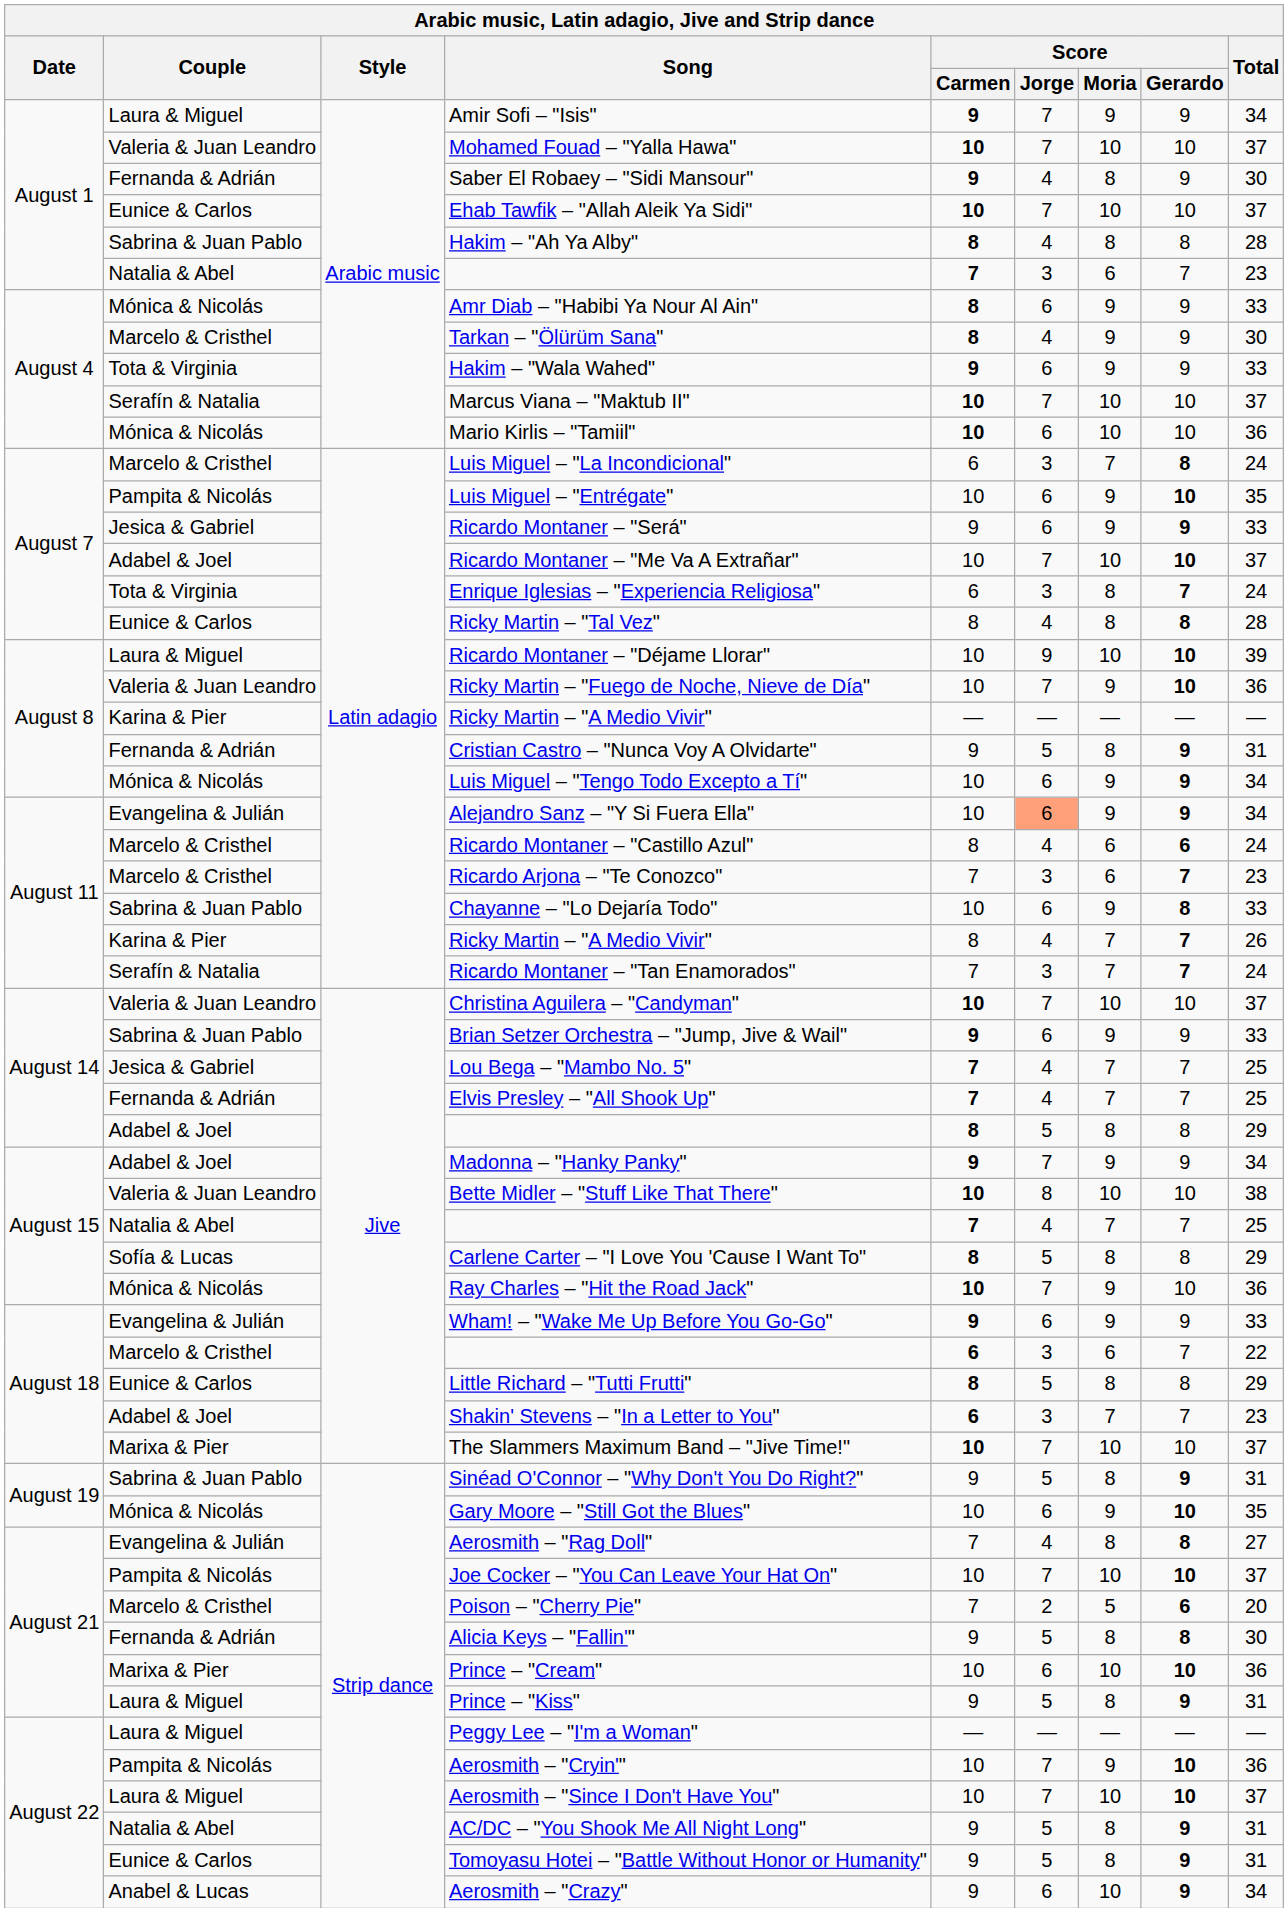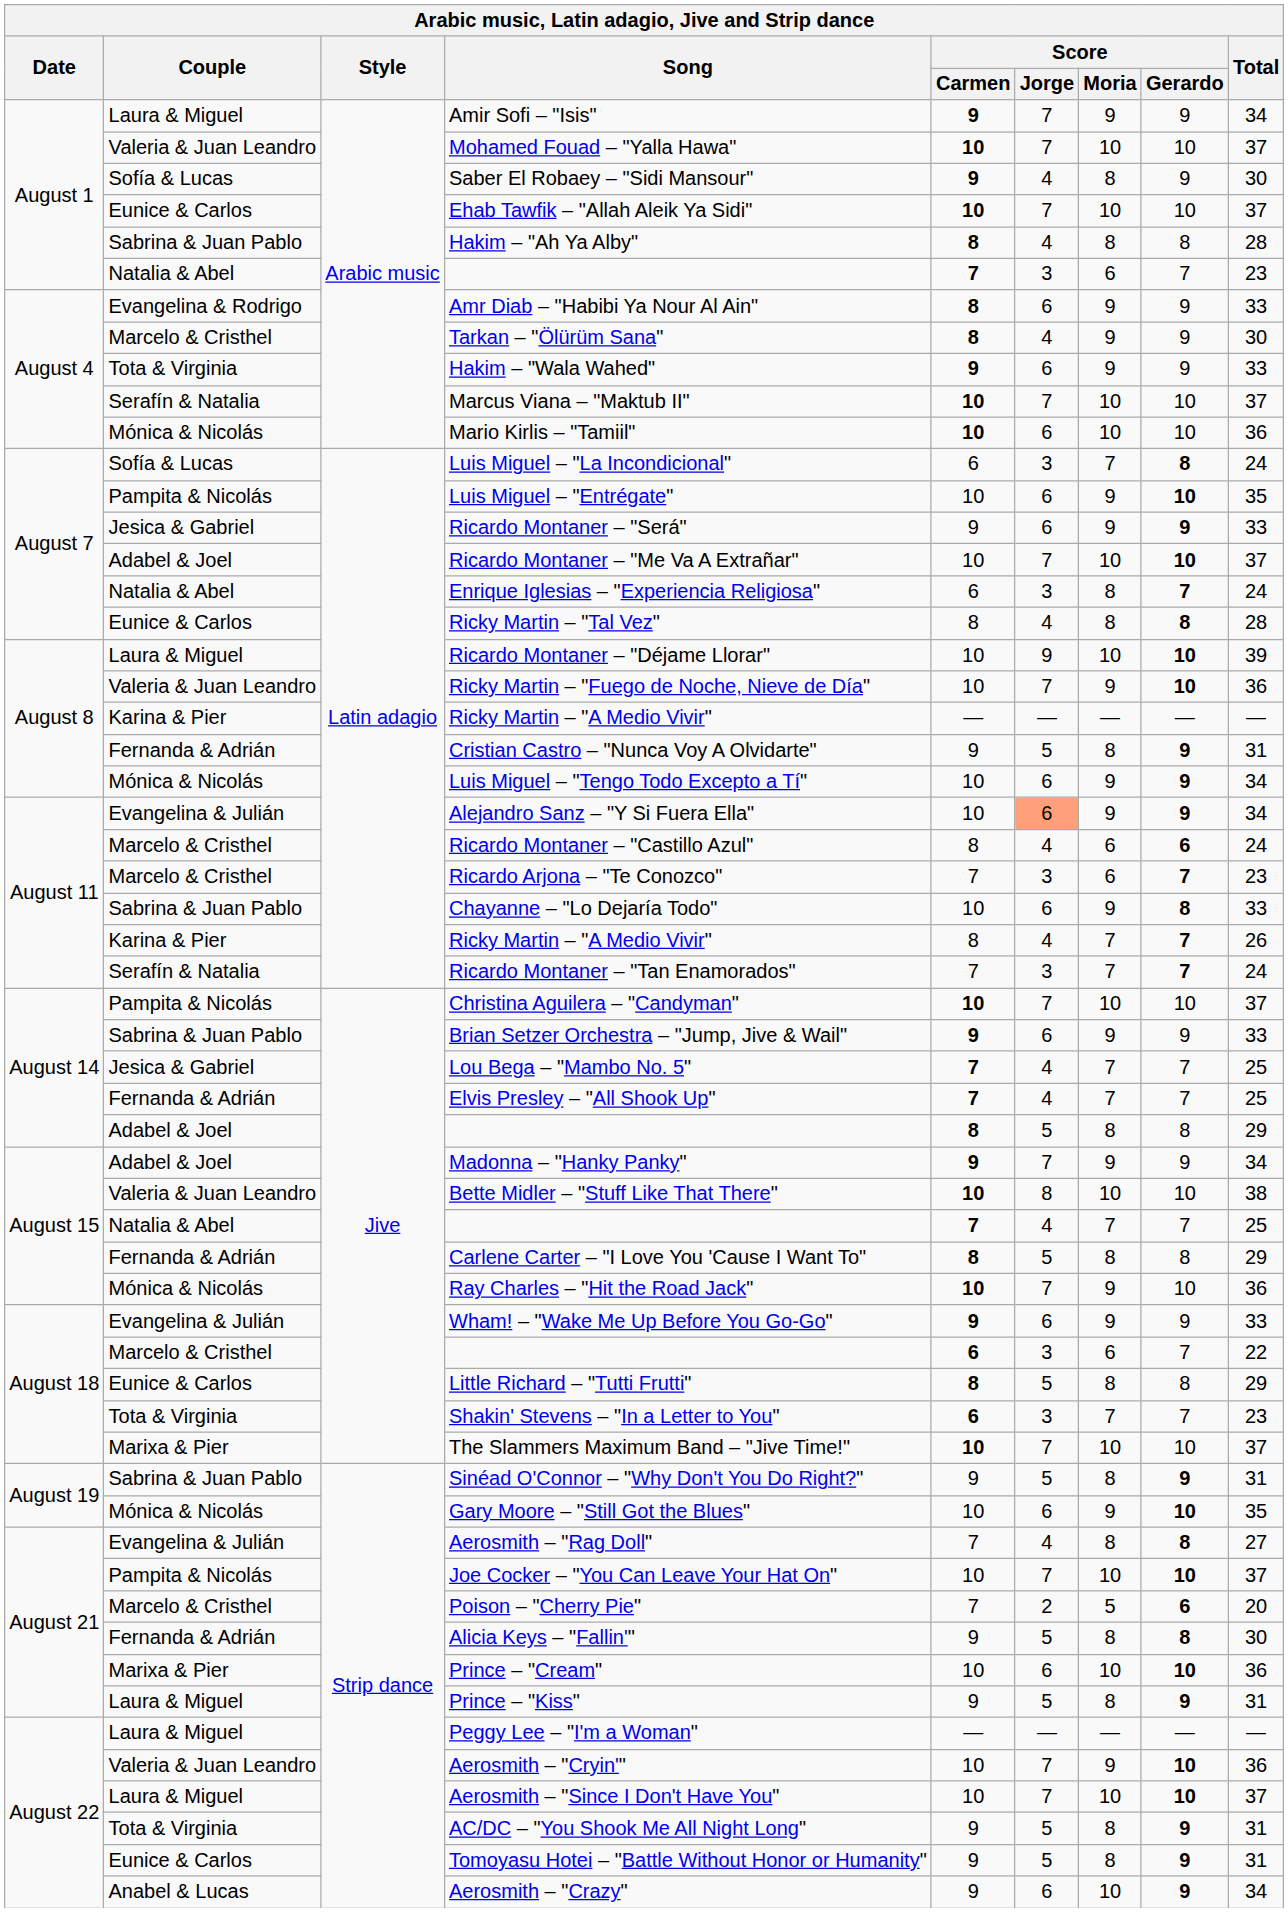Saber El Robaey – "Sidi Mansour" | Couple: Fernanda & Adrián -> Sofía & Lucas
Amr Diab – "Habibi Ya Nour Al Ain" | Couple: Mónica & Nicolás -> Evangelina & Rodrigo
Luis Miguel – "La Incondicional" | Couple: Marcelo & Cristhel -> Sofía & Lucas
Enrique Iglesias – "Experiencia Religiosa" | Couple: Tota & Virginia -> Natalia & Abel
Christina Aguilera – "Candyman" | Couple: Valeria & Juan Leandro -> Pampita & Nicolás
Carlene Carter – "I Love You 'Cause I Want To" | Couple: Sofía & Lucas -> Fernanda & Adrián
Shakin' Stevens – "In a Letter to You" | Couple: Adabel & Joel -> Tota & Virginia
Aerosmith – "Cryin'" | Couple: Pampita & Nicolás -> Valeria & Juan Leandro
AC/DC – "You Shook Me All Night Long" | Couple: Natalia & Abel -> Tota & Virginia
